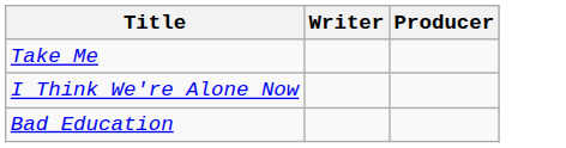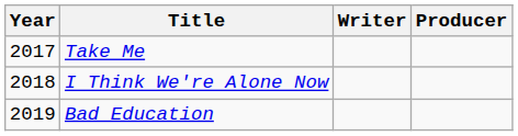+ column: Year | 2017 | 2018 | 2019
